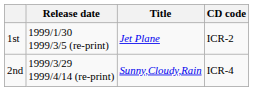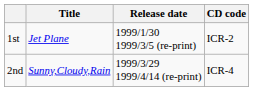columns swapped: Release date <-> Title
